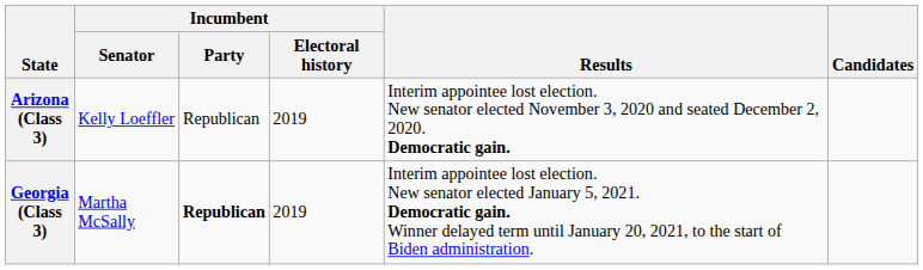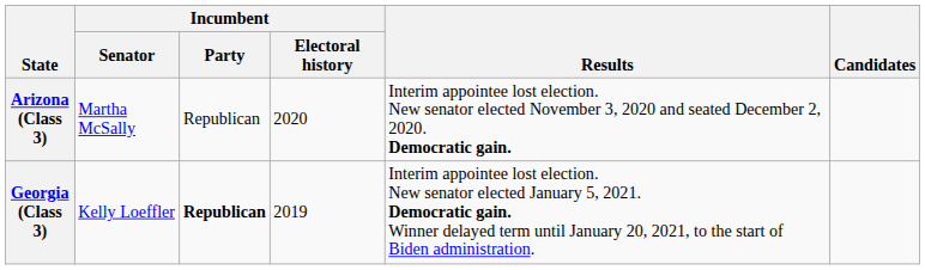Arizona (Class 3) | Incumbent / Senator: Kelly Loeffler -> Martha McSally
Arizona (Class 3) | Incumbent / Electoral history: 2019 -> 2020
Georgia (Class 3) | Incumbent / Senator: Martha McSally -> Kelly Loeffler
